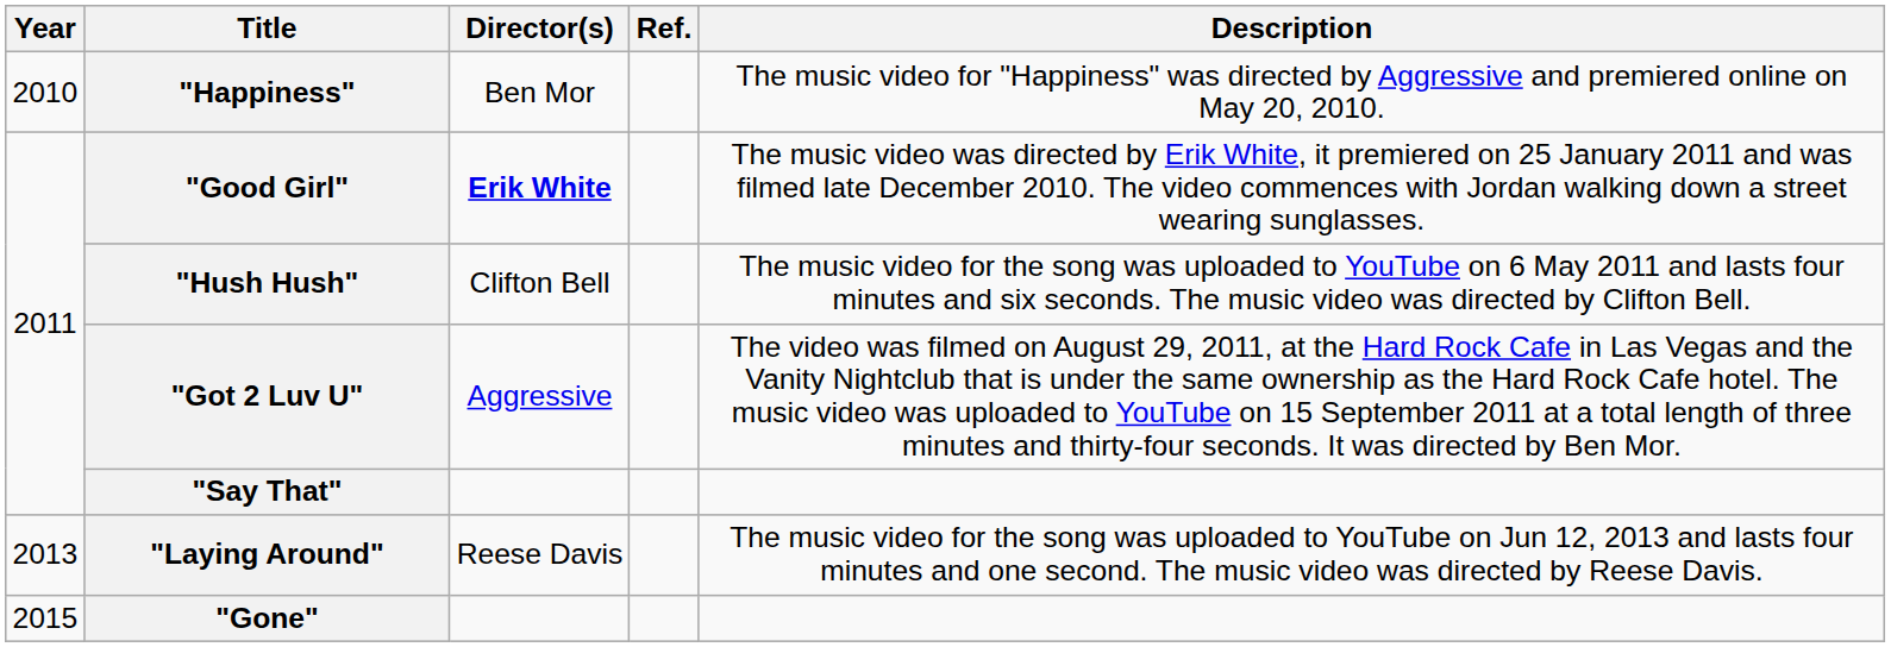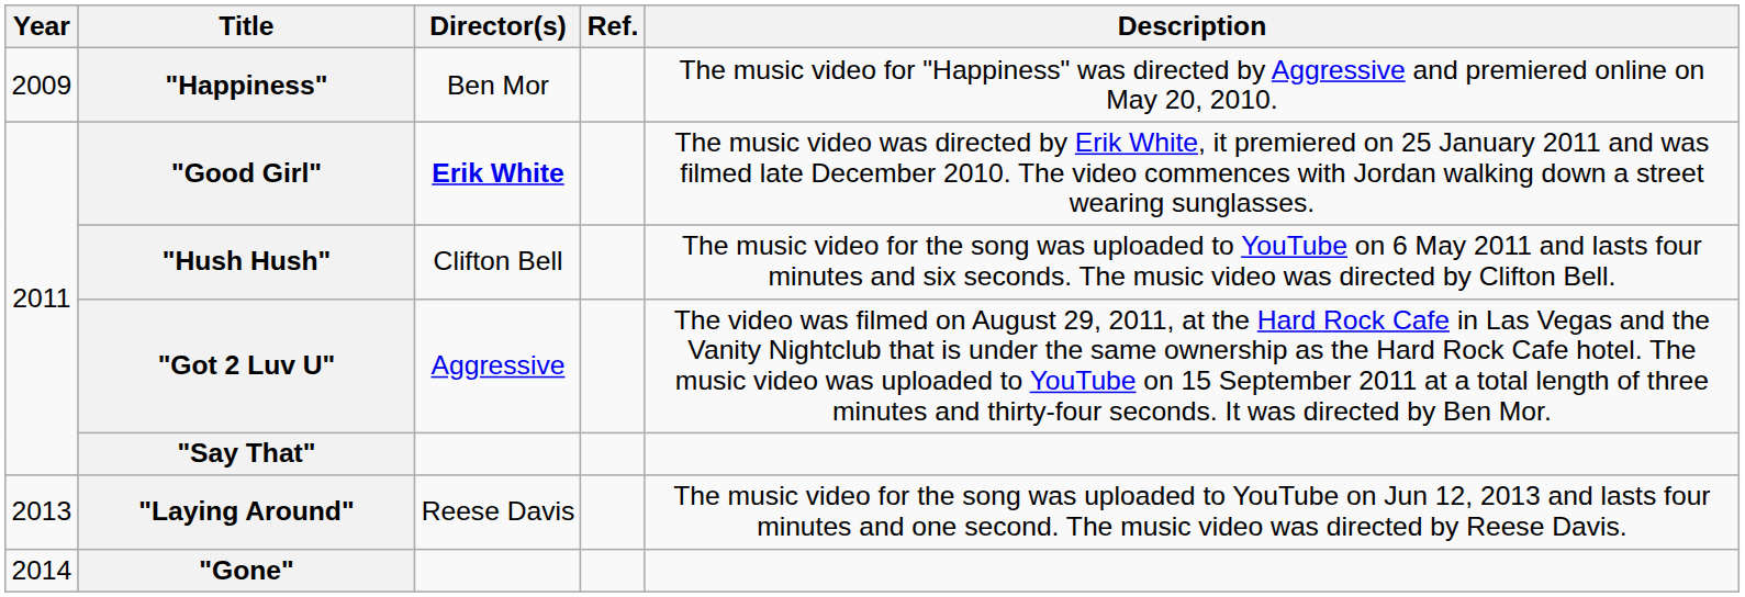"Happiness" | Year: 2010 -> 2009
"Gone" | Year: 2015 -> 2014
